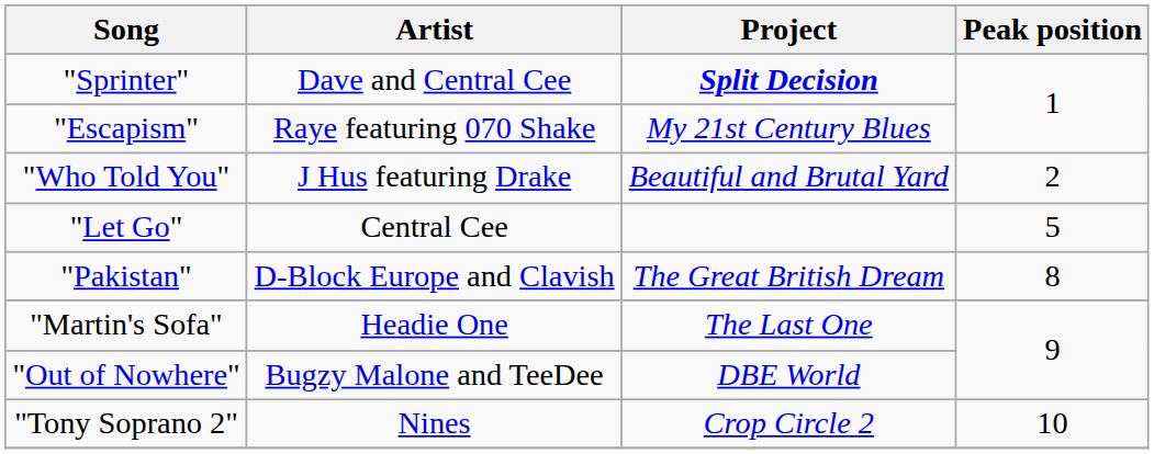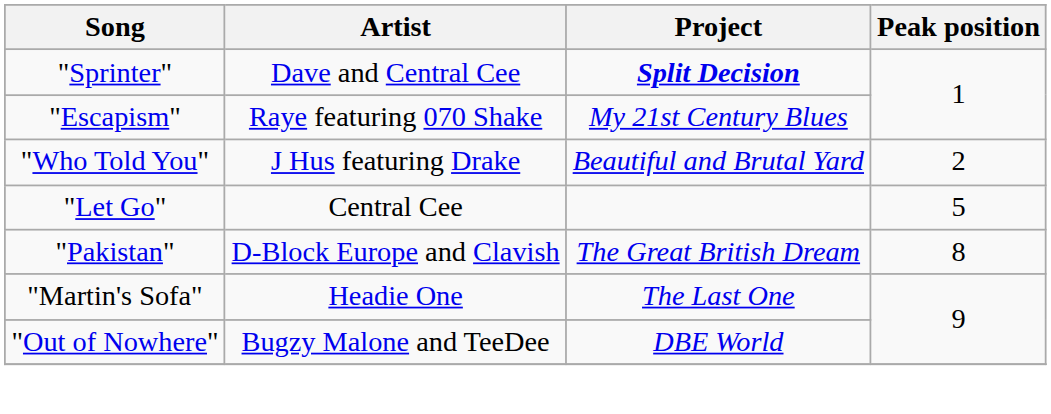- row: "Tony Soprano 2" | Nines | Crop Circle 2 | 10
